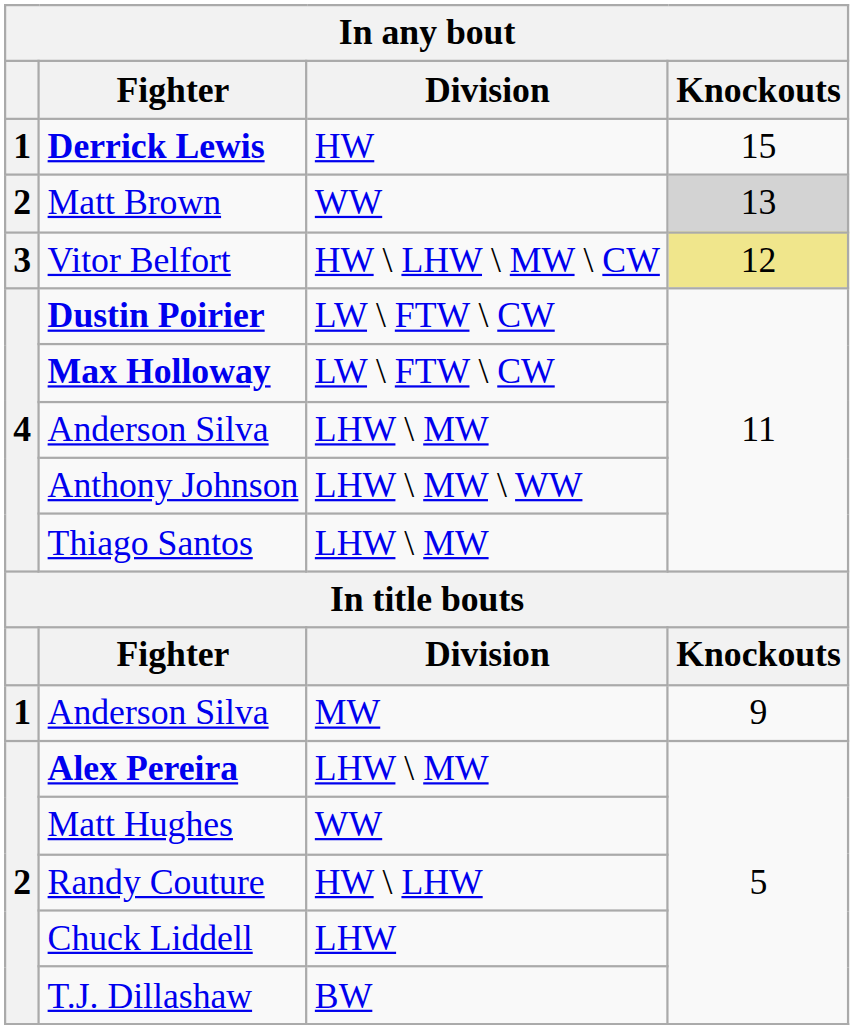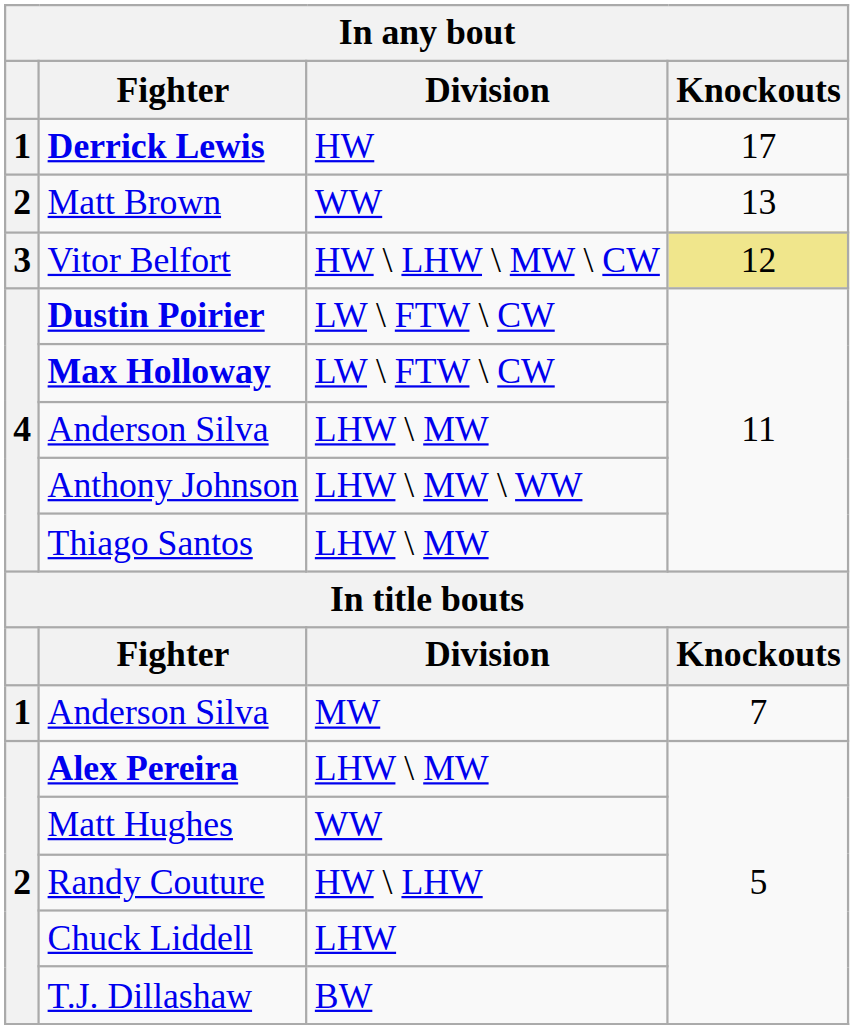Derrick Lewis | Knockouts: 15 -> 17
Matt Brown | Knockouts: lightgrey background -> no background
Anderson Silva / MW | Knockouts: 9 -> 7
